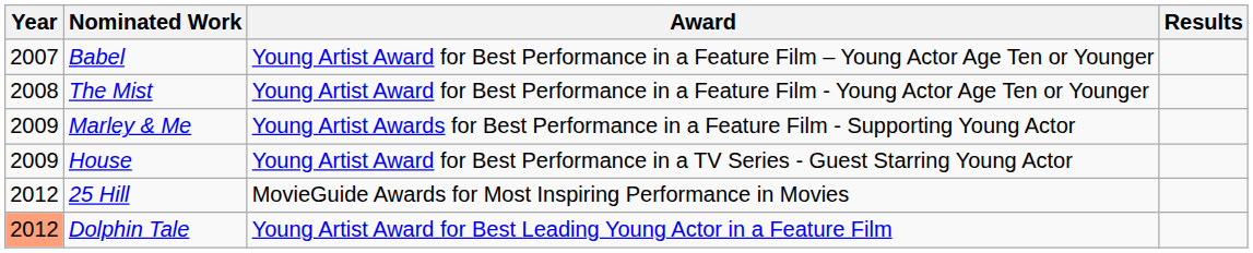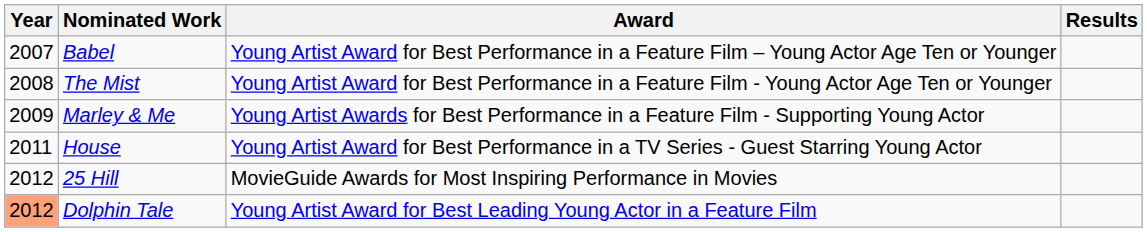House | Year: 2009 -> 2011
